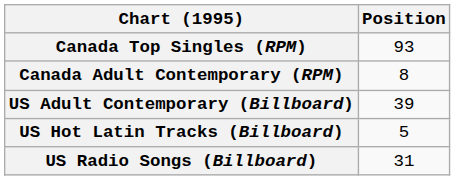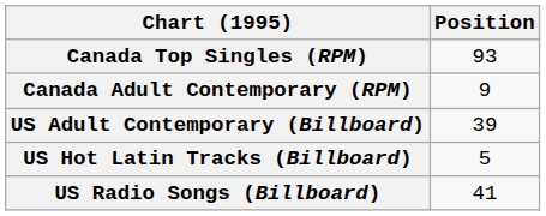Canada Adult Contemporary (RPM) | Position: 8 -> 9
US Radio Songs (Billboard) | Position: 31 -> 41
